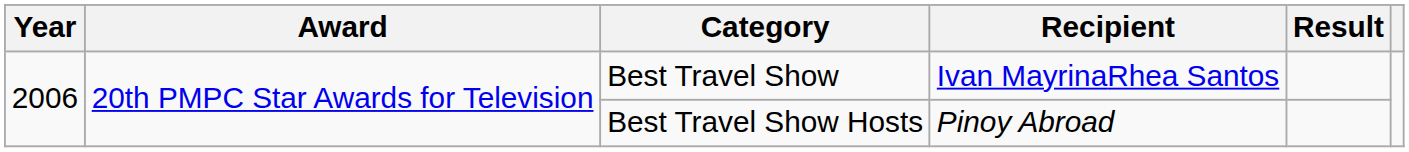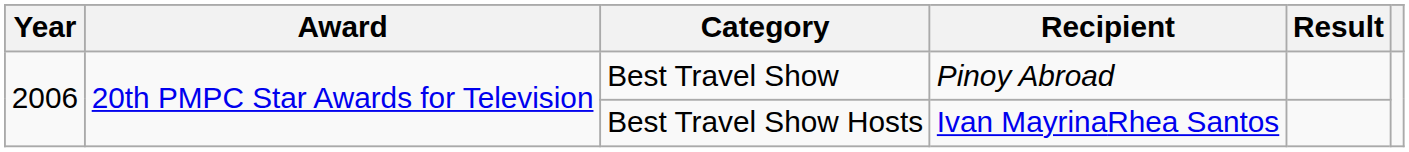Best Travel Show | Recipient: Ivan MayrinaRhea Santos -> Pinoy Abroad
Best Travel Show Hosts | Recipient: Pinoy Abroad -> Ivan MayrinaRhea Santos
